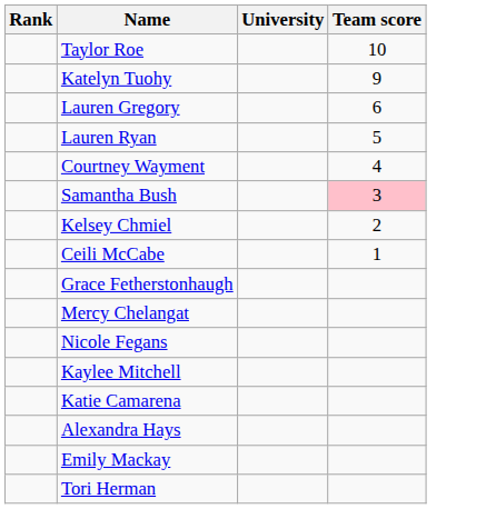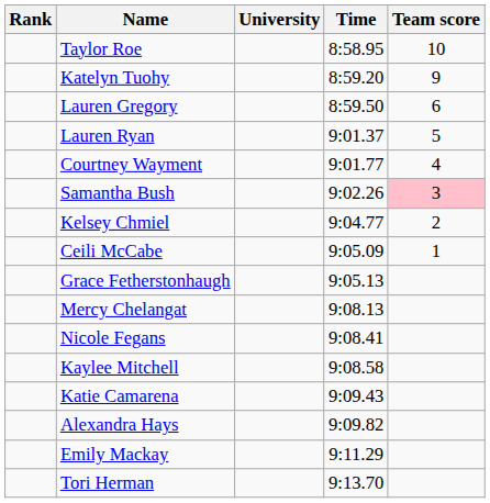+ column: Time | 8:58.95 | 8:59.20 | 8:59.50 | 9:01.37 | 9:01.77 | 9:02.26 | 9:04.77 | 9:05.09 | 9:05.13 | 9:08.13 | 9:08.41 | 9:08.58 | 9:09.43 | 9:09.82 | 9:11.29 | 9:13.70
